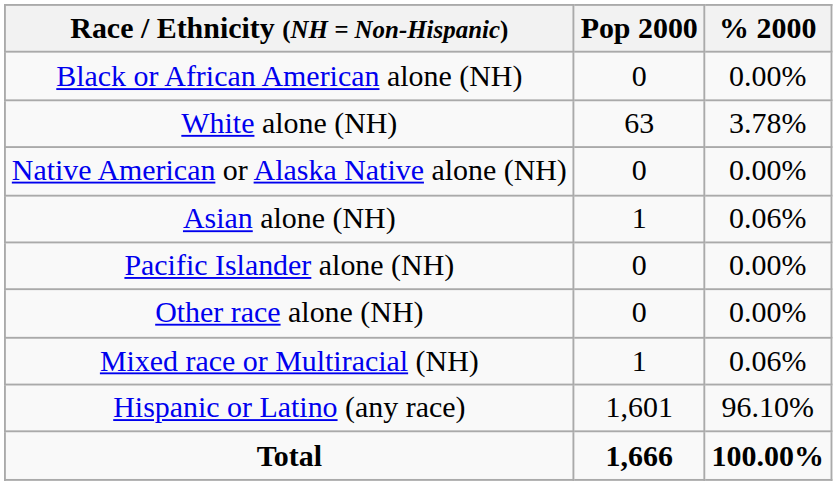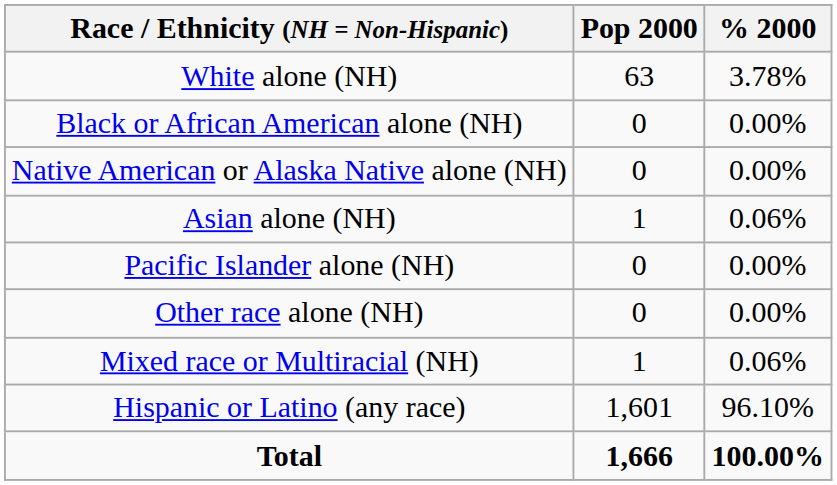rows swapped: White alone (NH) <-> Black or African American alone (NH)
